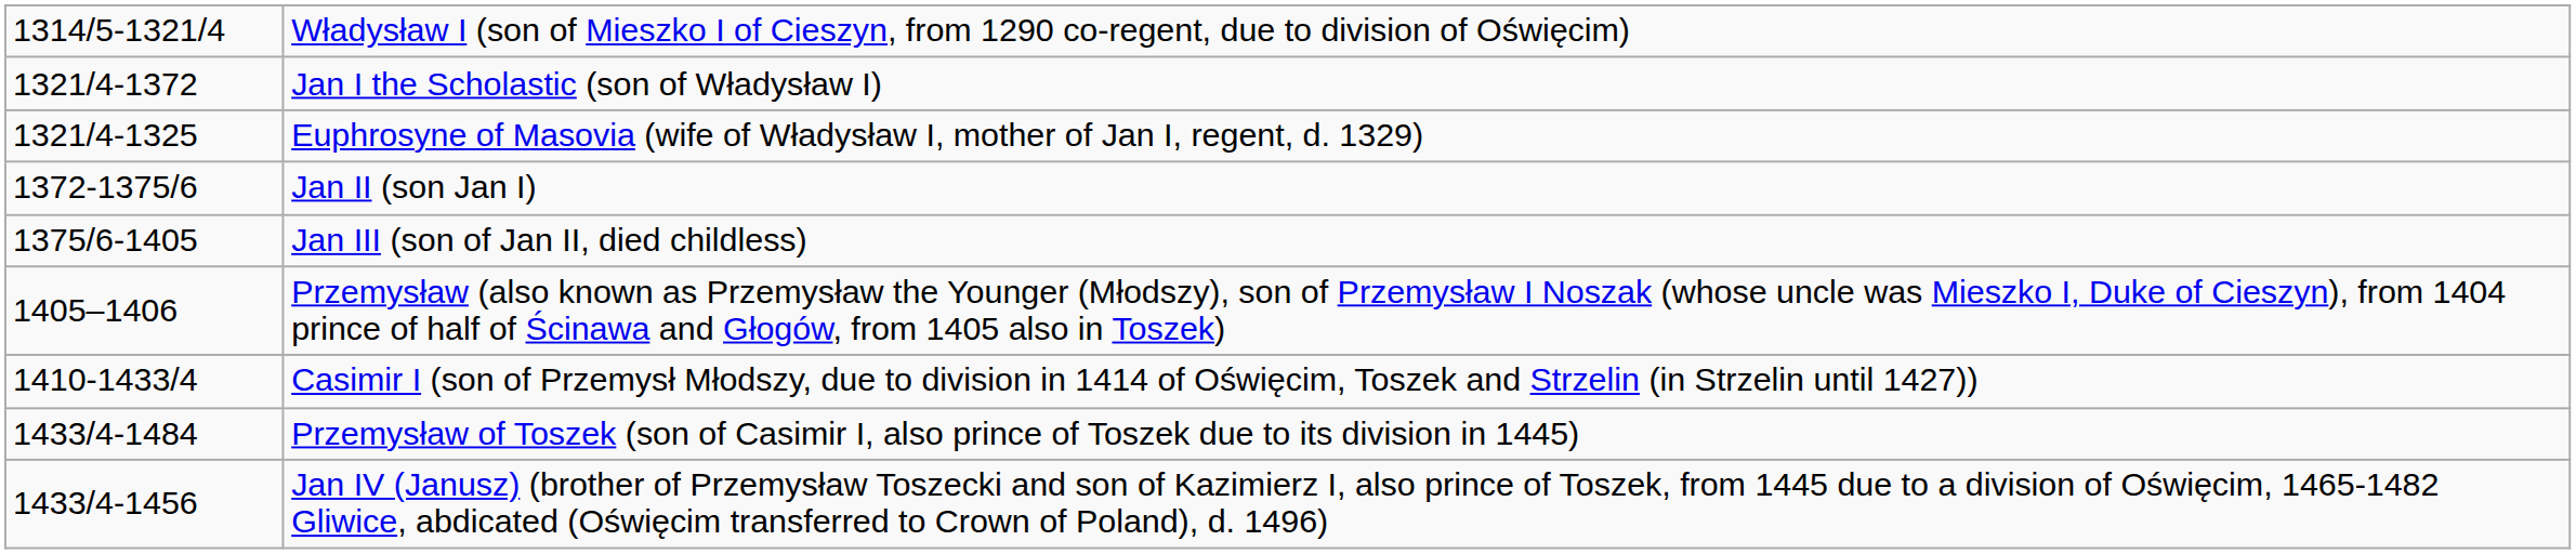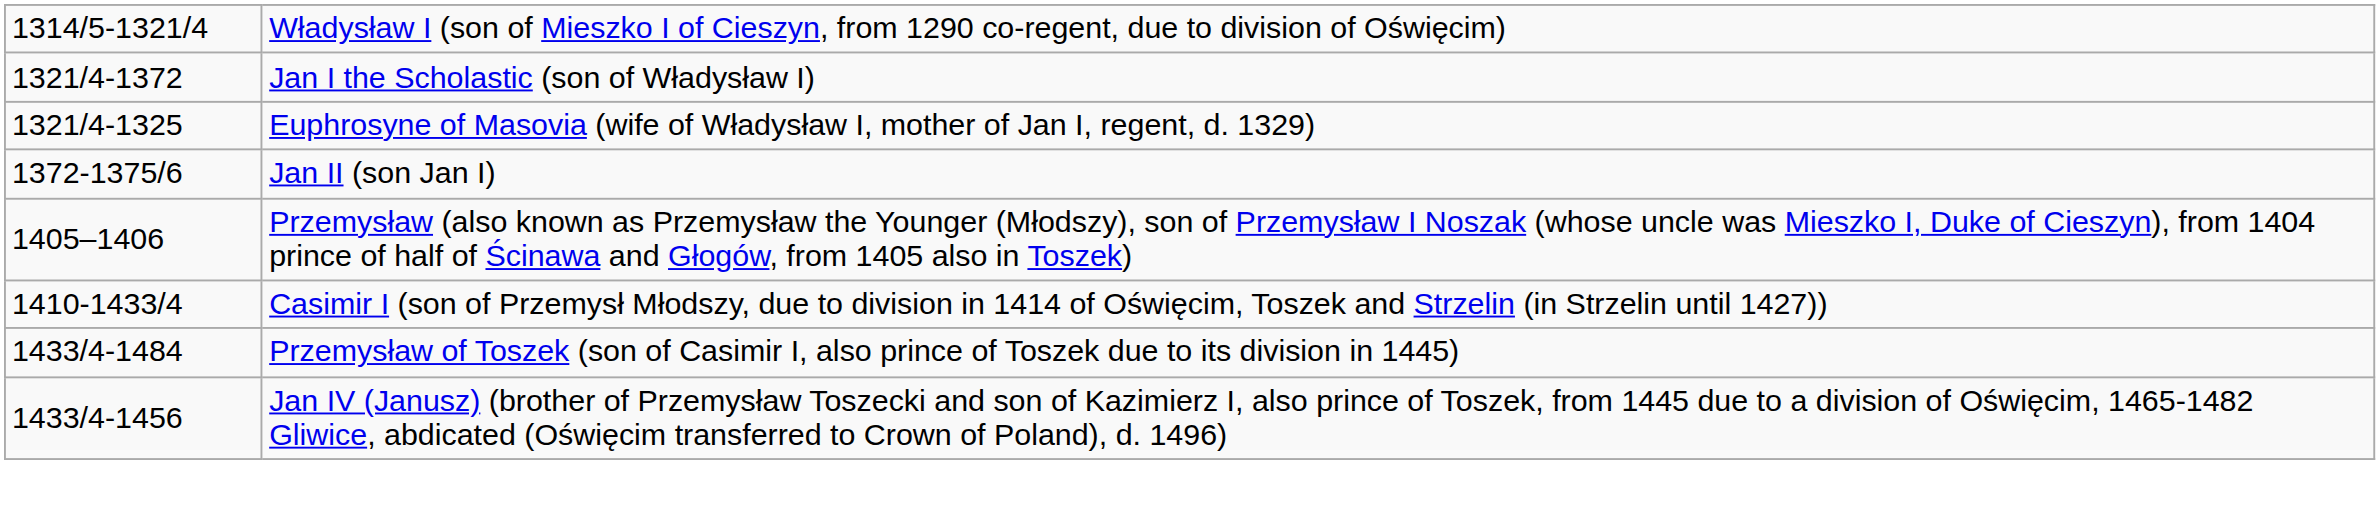- row: 1375/6-1405 | Jan III (son of Jan II, died childless)
